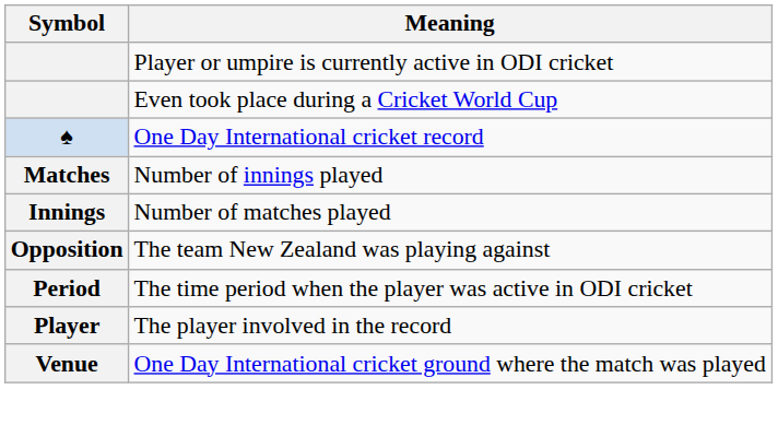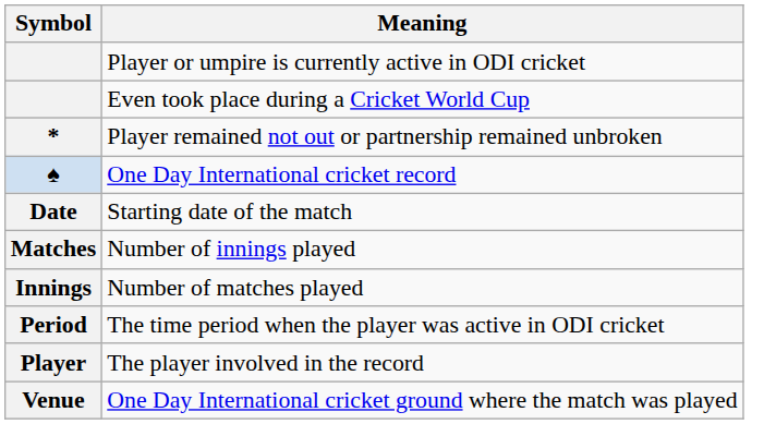+ row: * | Player remained not out or partnership remained unbroken
+ row: Date | Starting date of the match
- row: Opposition | The team New Zealand was playing against
